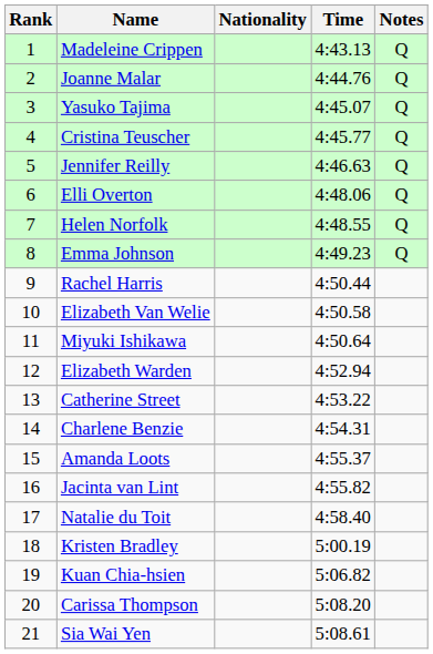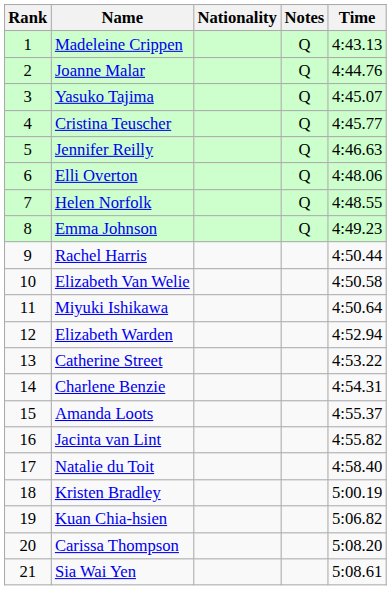columns swapped: Time <-> Notes
